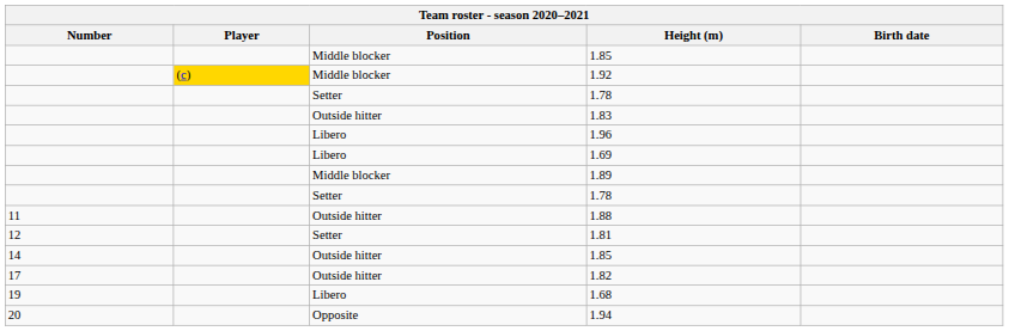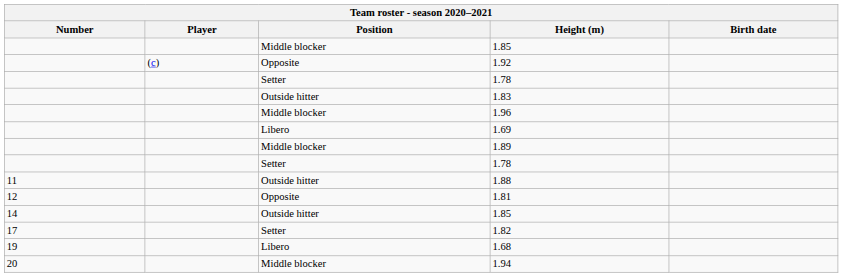1.92 | Player: gold background -> no background
1.92 | Position: Middle blocker -> Opposite
1.96 | Position: Libero -> Middle blocker
1.81 | Position: Setter -> Opposite
1.82 | Position: Outside hitter -> Setter
1.94 | Position: Opposite -> Middle blocker
